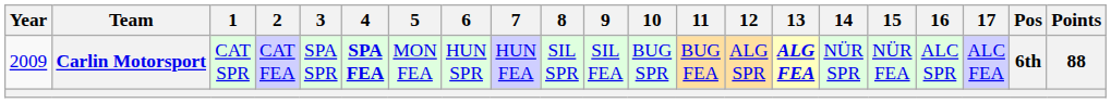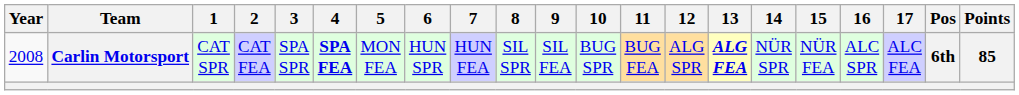Carlin Motorsport | Year: 2009 -> 2008
Carlin Motorsport | Points: 88 -> 85
